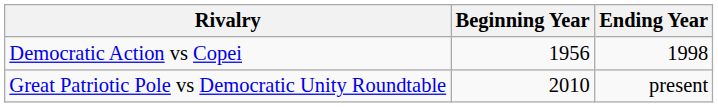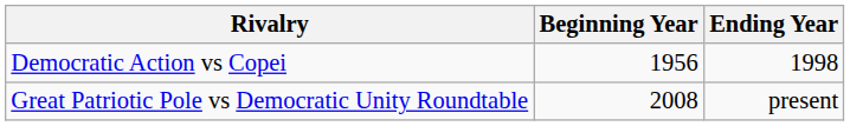Great Patriotic Pole vs Democratic Unity Roundtable | Beginning Year: 2010 -> 2008
